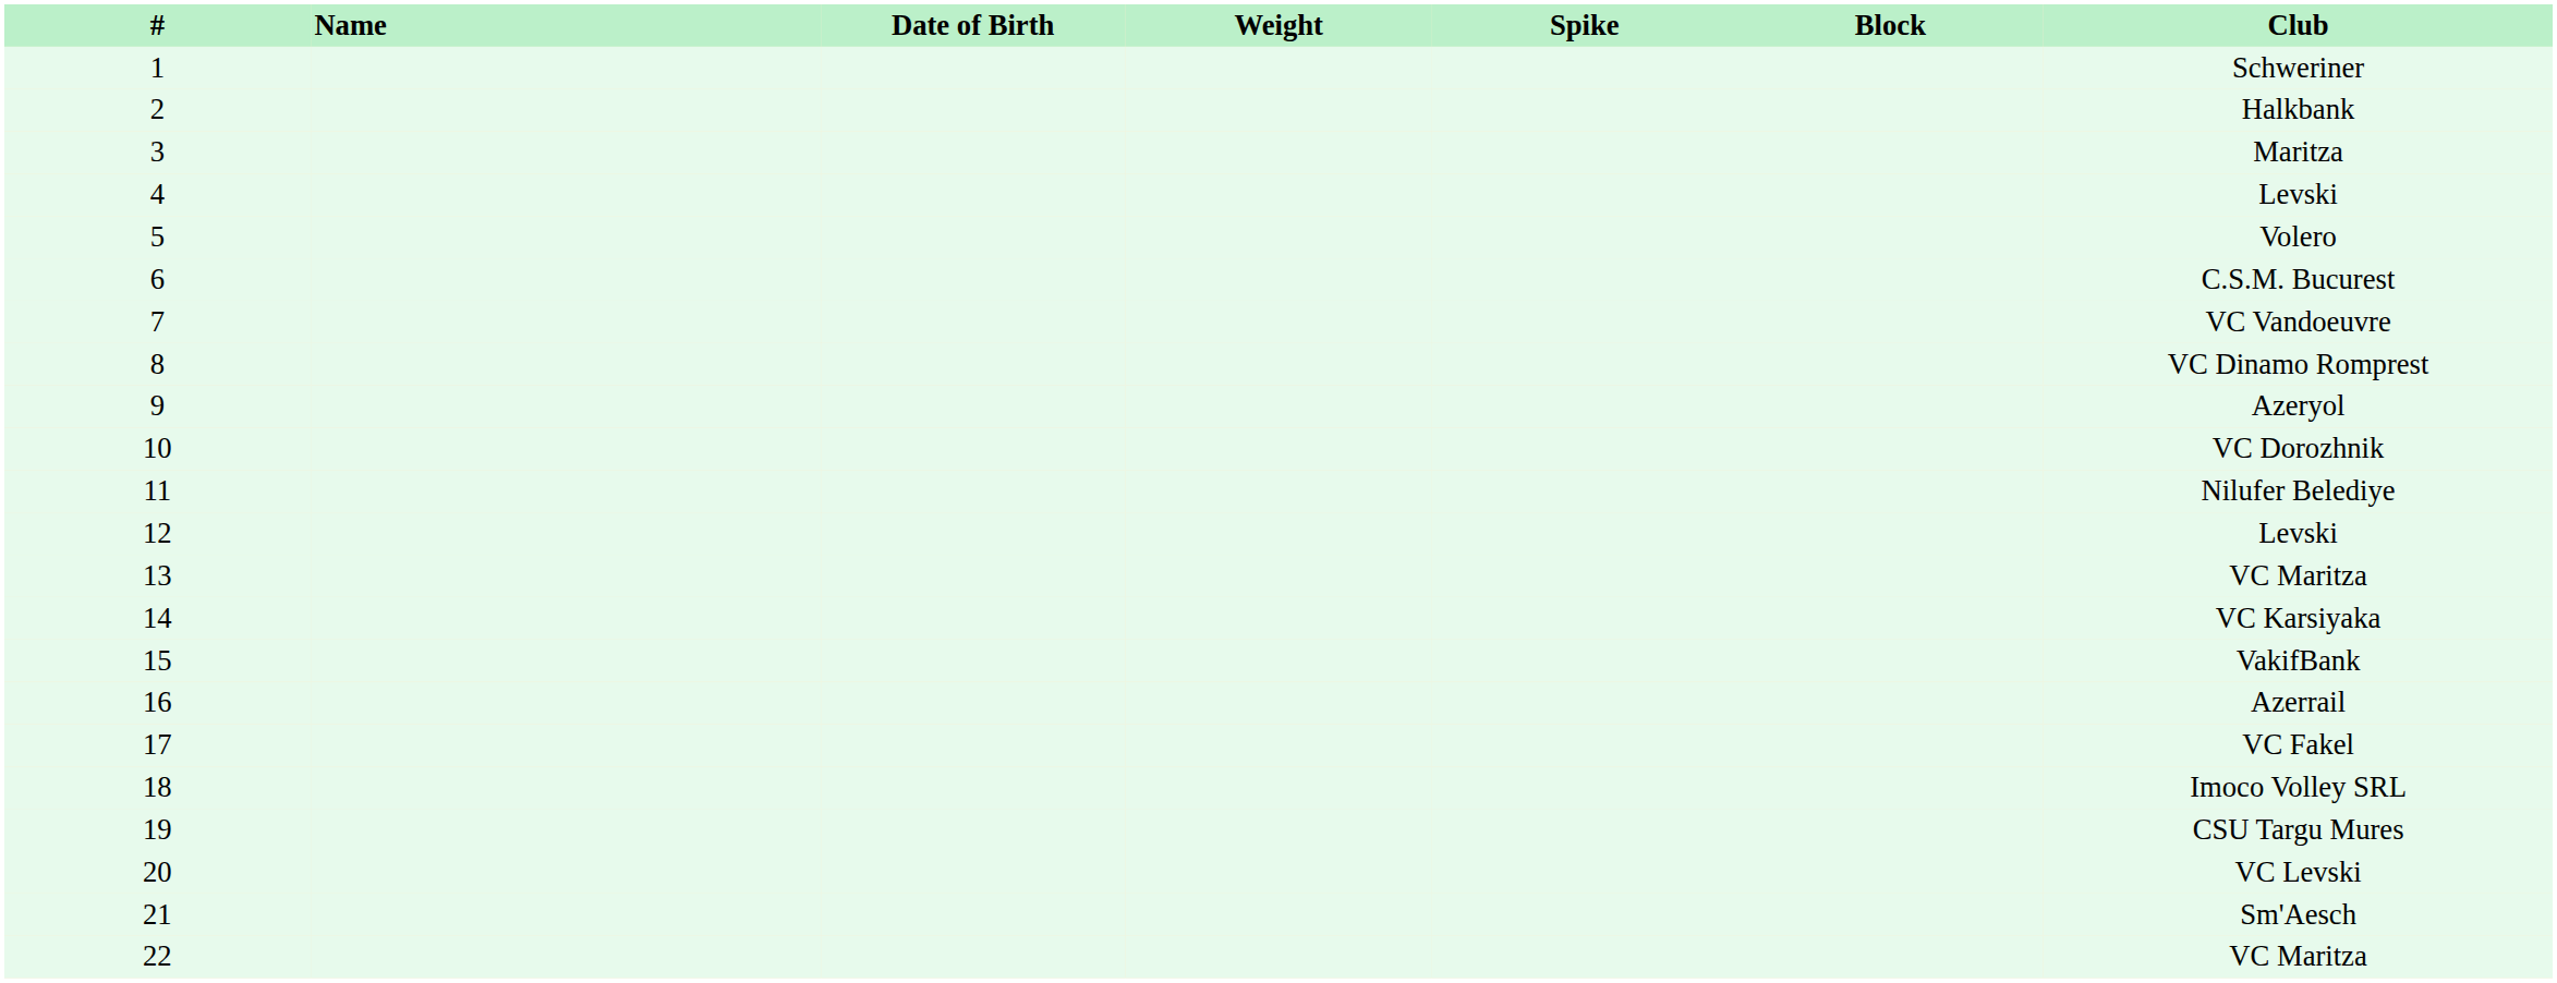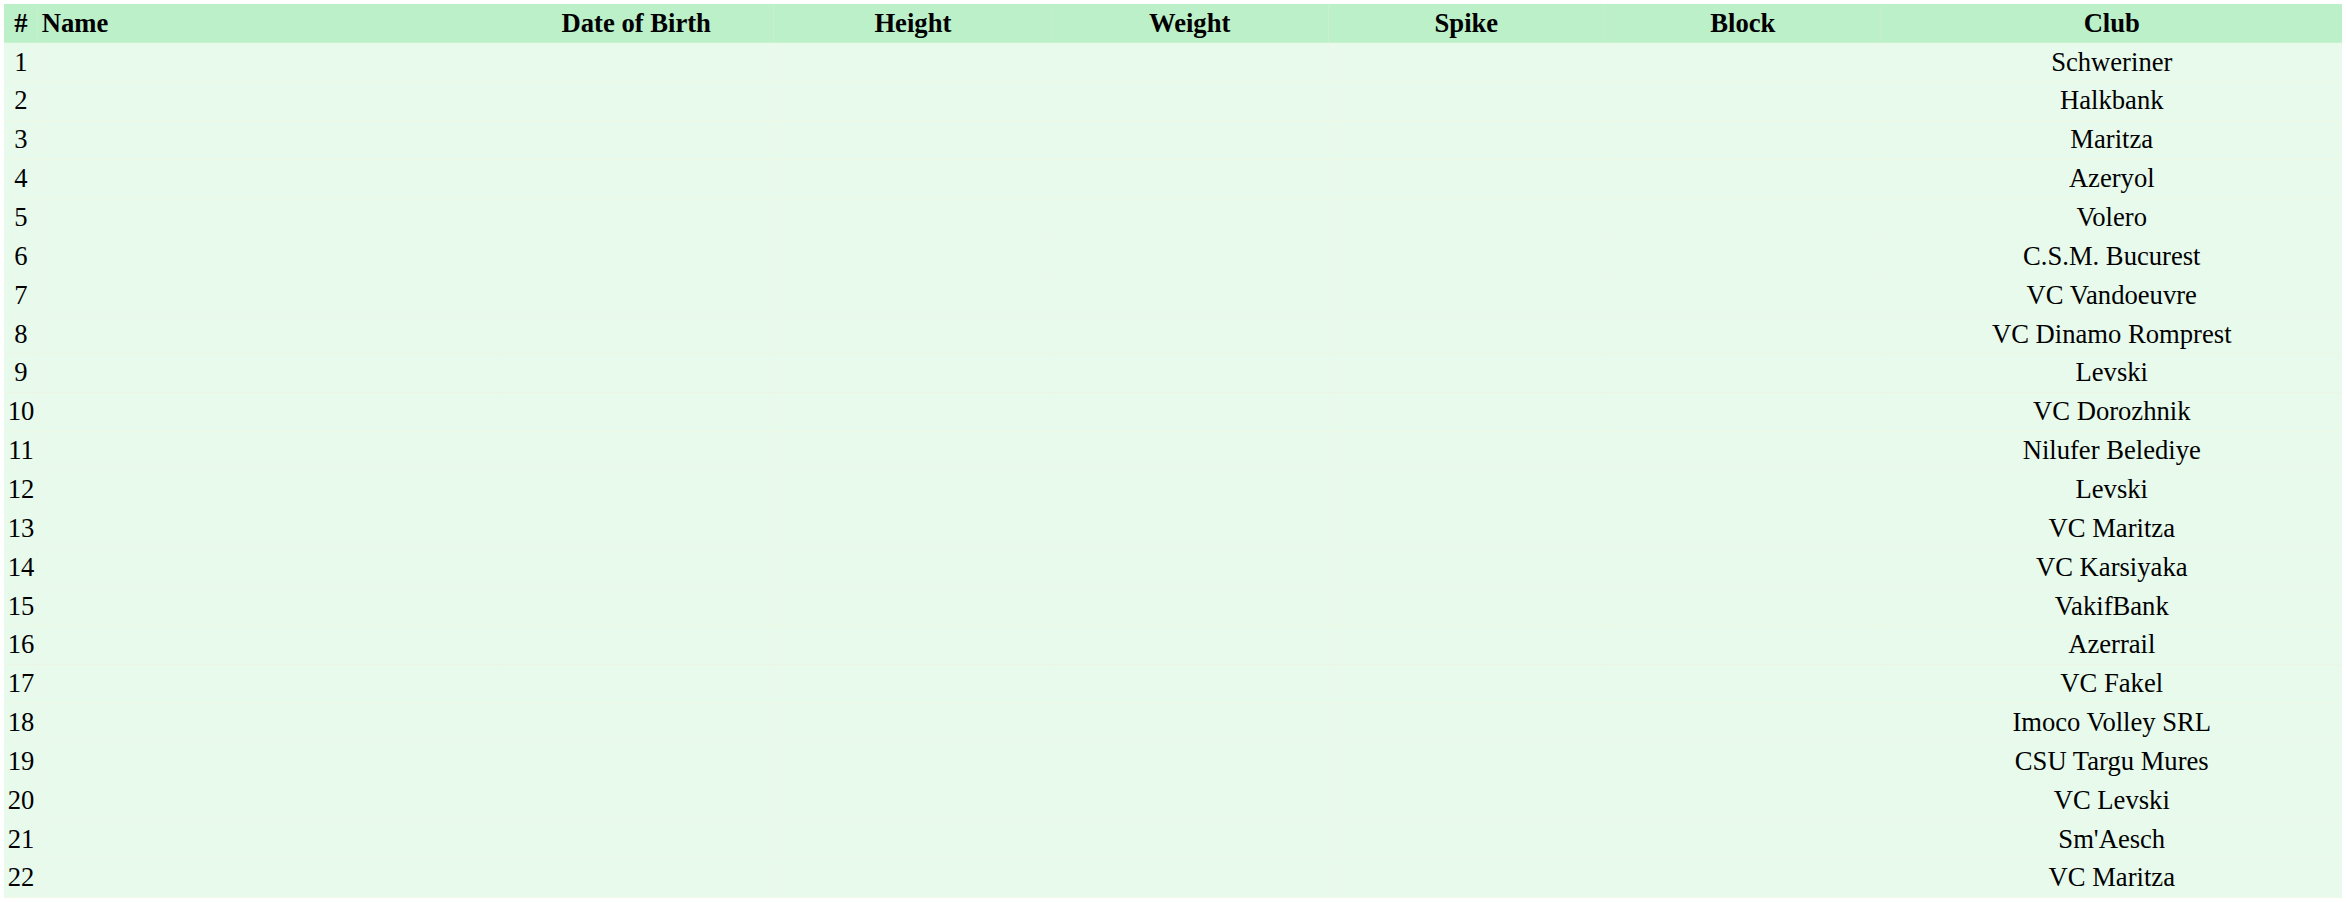+ column: Height
4 | Club: Levski -> Azeryol
9 | Club: Azeryol -> Levski
